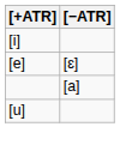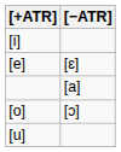+ row: [o] | [ɔ]
